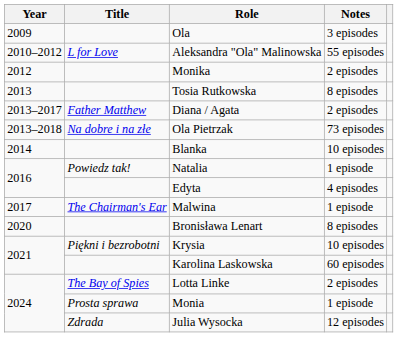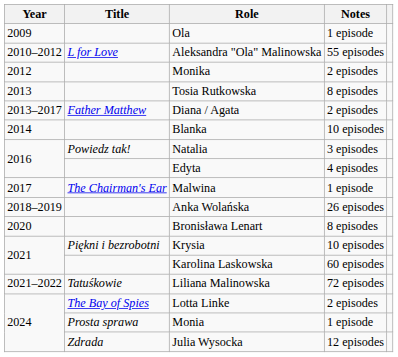Ola | Notes: 3 episodes -> 1 episode
- row: 2013–2018 | Na dobre i na złe | Ola Pietrzak | 73 episodes
Natalia | Notes: 1 episode -> 3 episodes
+ row: 2018–2019 | Anka Wolańska | 26 episodes
+ row: 2021–2022 | Tatuśkowie | Liliana Malinowska | 72 episodes
